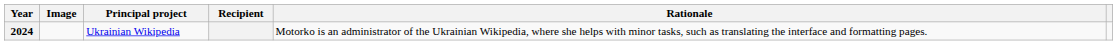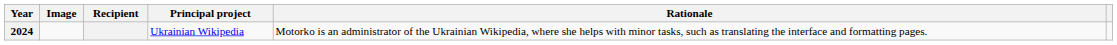columns swapped: Recipient <-> Principal project
